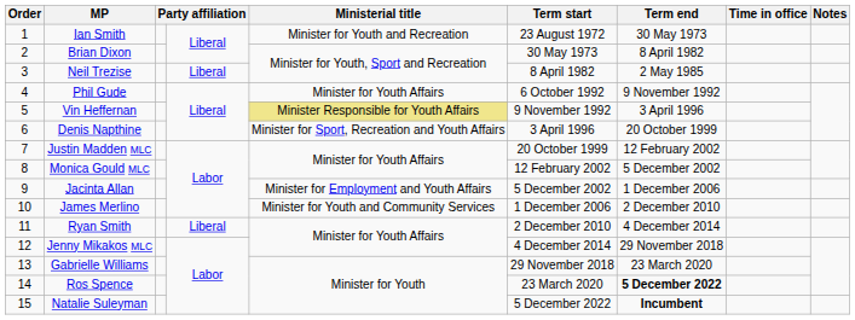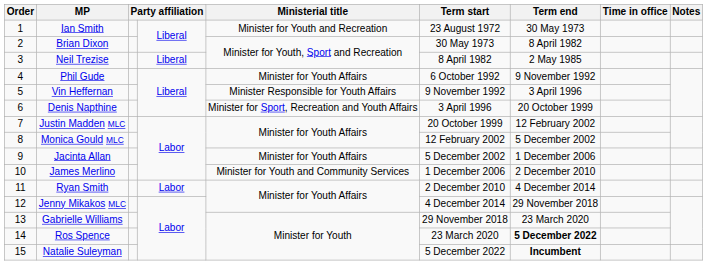Vin Heffernan | Ministerial title: khaki background -> no background
Jacinta Allan | Ministerial title: Minister for Employment and Youth Affairs -> Minister for Youth Affairs
Ryan Smith | column 4: Liberal -> Labor
